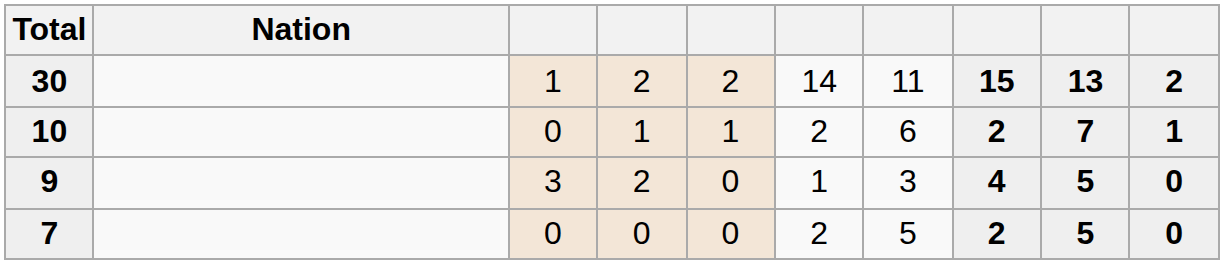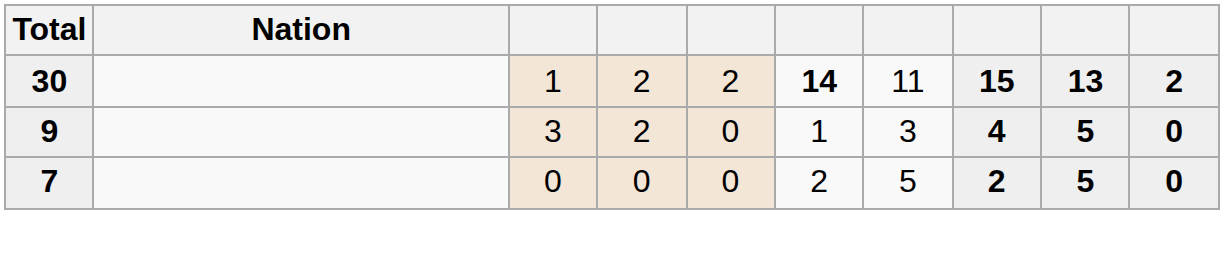30 | column 6: normal -> bold
- row: 10 | 0 | 1 | 1 | 2 | 6 | 2 | 7 | 1
